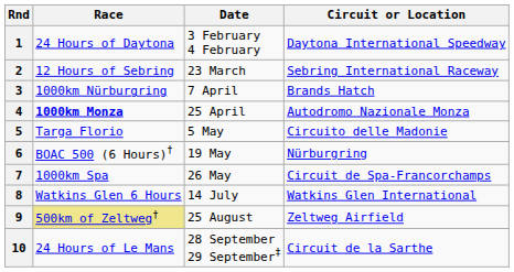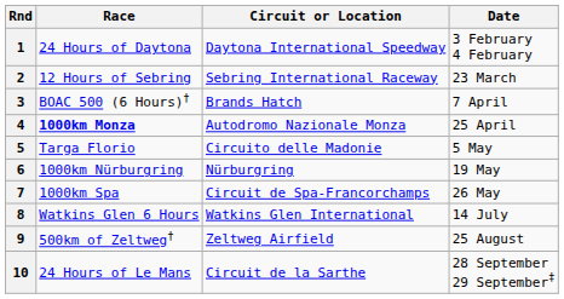columns swapped: Circuit or Location <-> Date
3 | Race: 1000km Nürburgring -> BOAC 500 (6 Hours)†
6 | Race: BOAC 500 (6 Hours)† -> 1000km Nürburgring
9 | Race: khaki background -> no background
